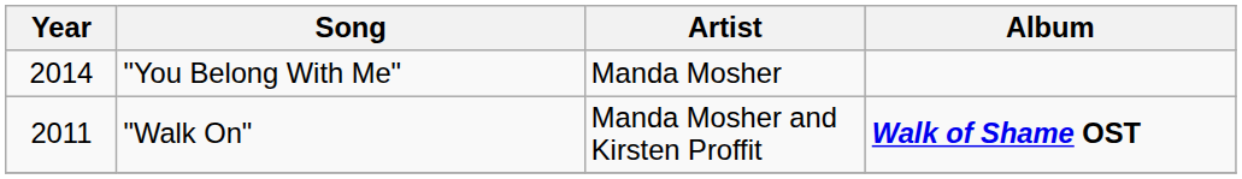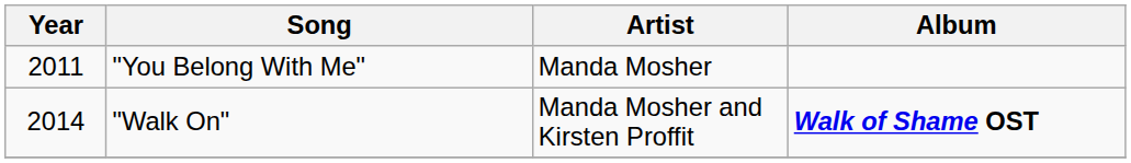"You Belong With Me" | Year: 2014 -> 2011
"Walk On" | Year: 2011 -> 2014
